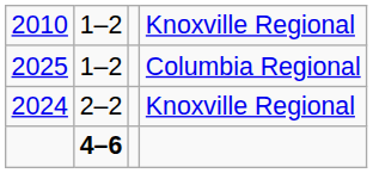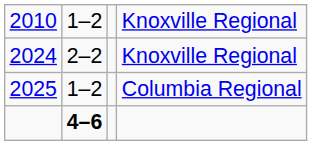rows swapped: 2024 / Knoxville Regional <-> Columbia Regional
